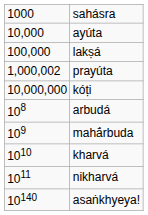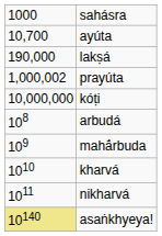ayúta | column 1: 10,000 -> 10,700
lakṣá | column 1: 100,000 -> 190,000
asaṅkhyeya! | column 1: no background -> khaki background
